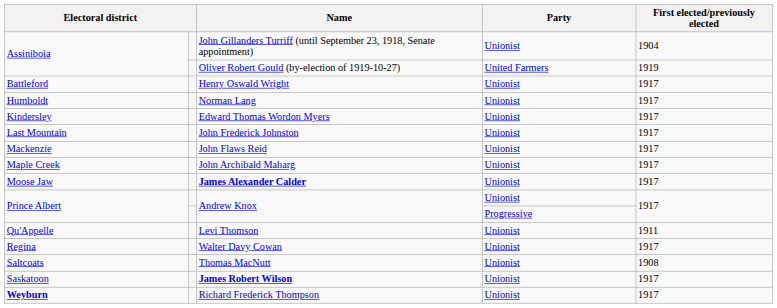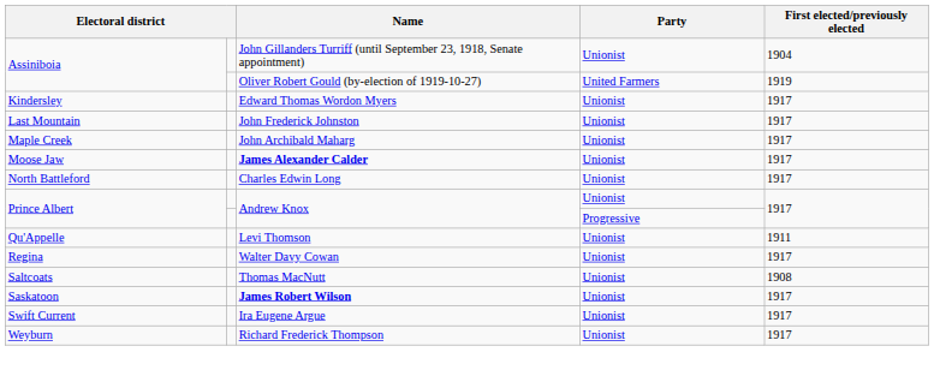- row: Battleford | Henry Oswald Wright | Unionist | 1917
- row: Humboldt | Norman Lang | Unionist | 1917
- row: Mackenzie | John Flaws Reid | Unionist | 1917
+ row: North Battleford | Charles Edwin Long | Unionist | 1917
+ row: Swift Current | Ira Eugene Argue | Unionist | 1917
Richard Frederick Thompson | column 1: bold -> normal
